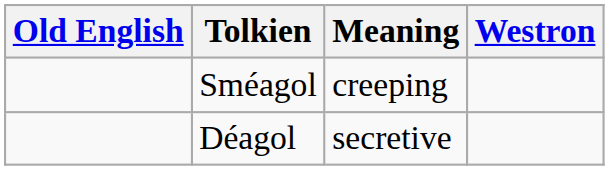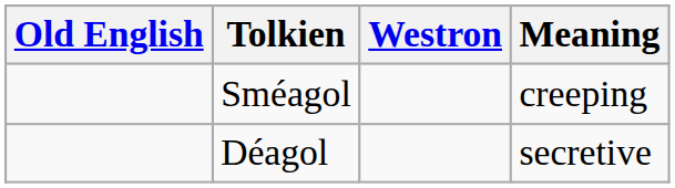columns swapped: Westron <-> Meaning
